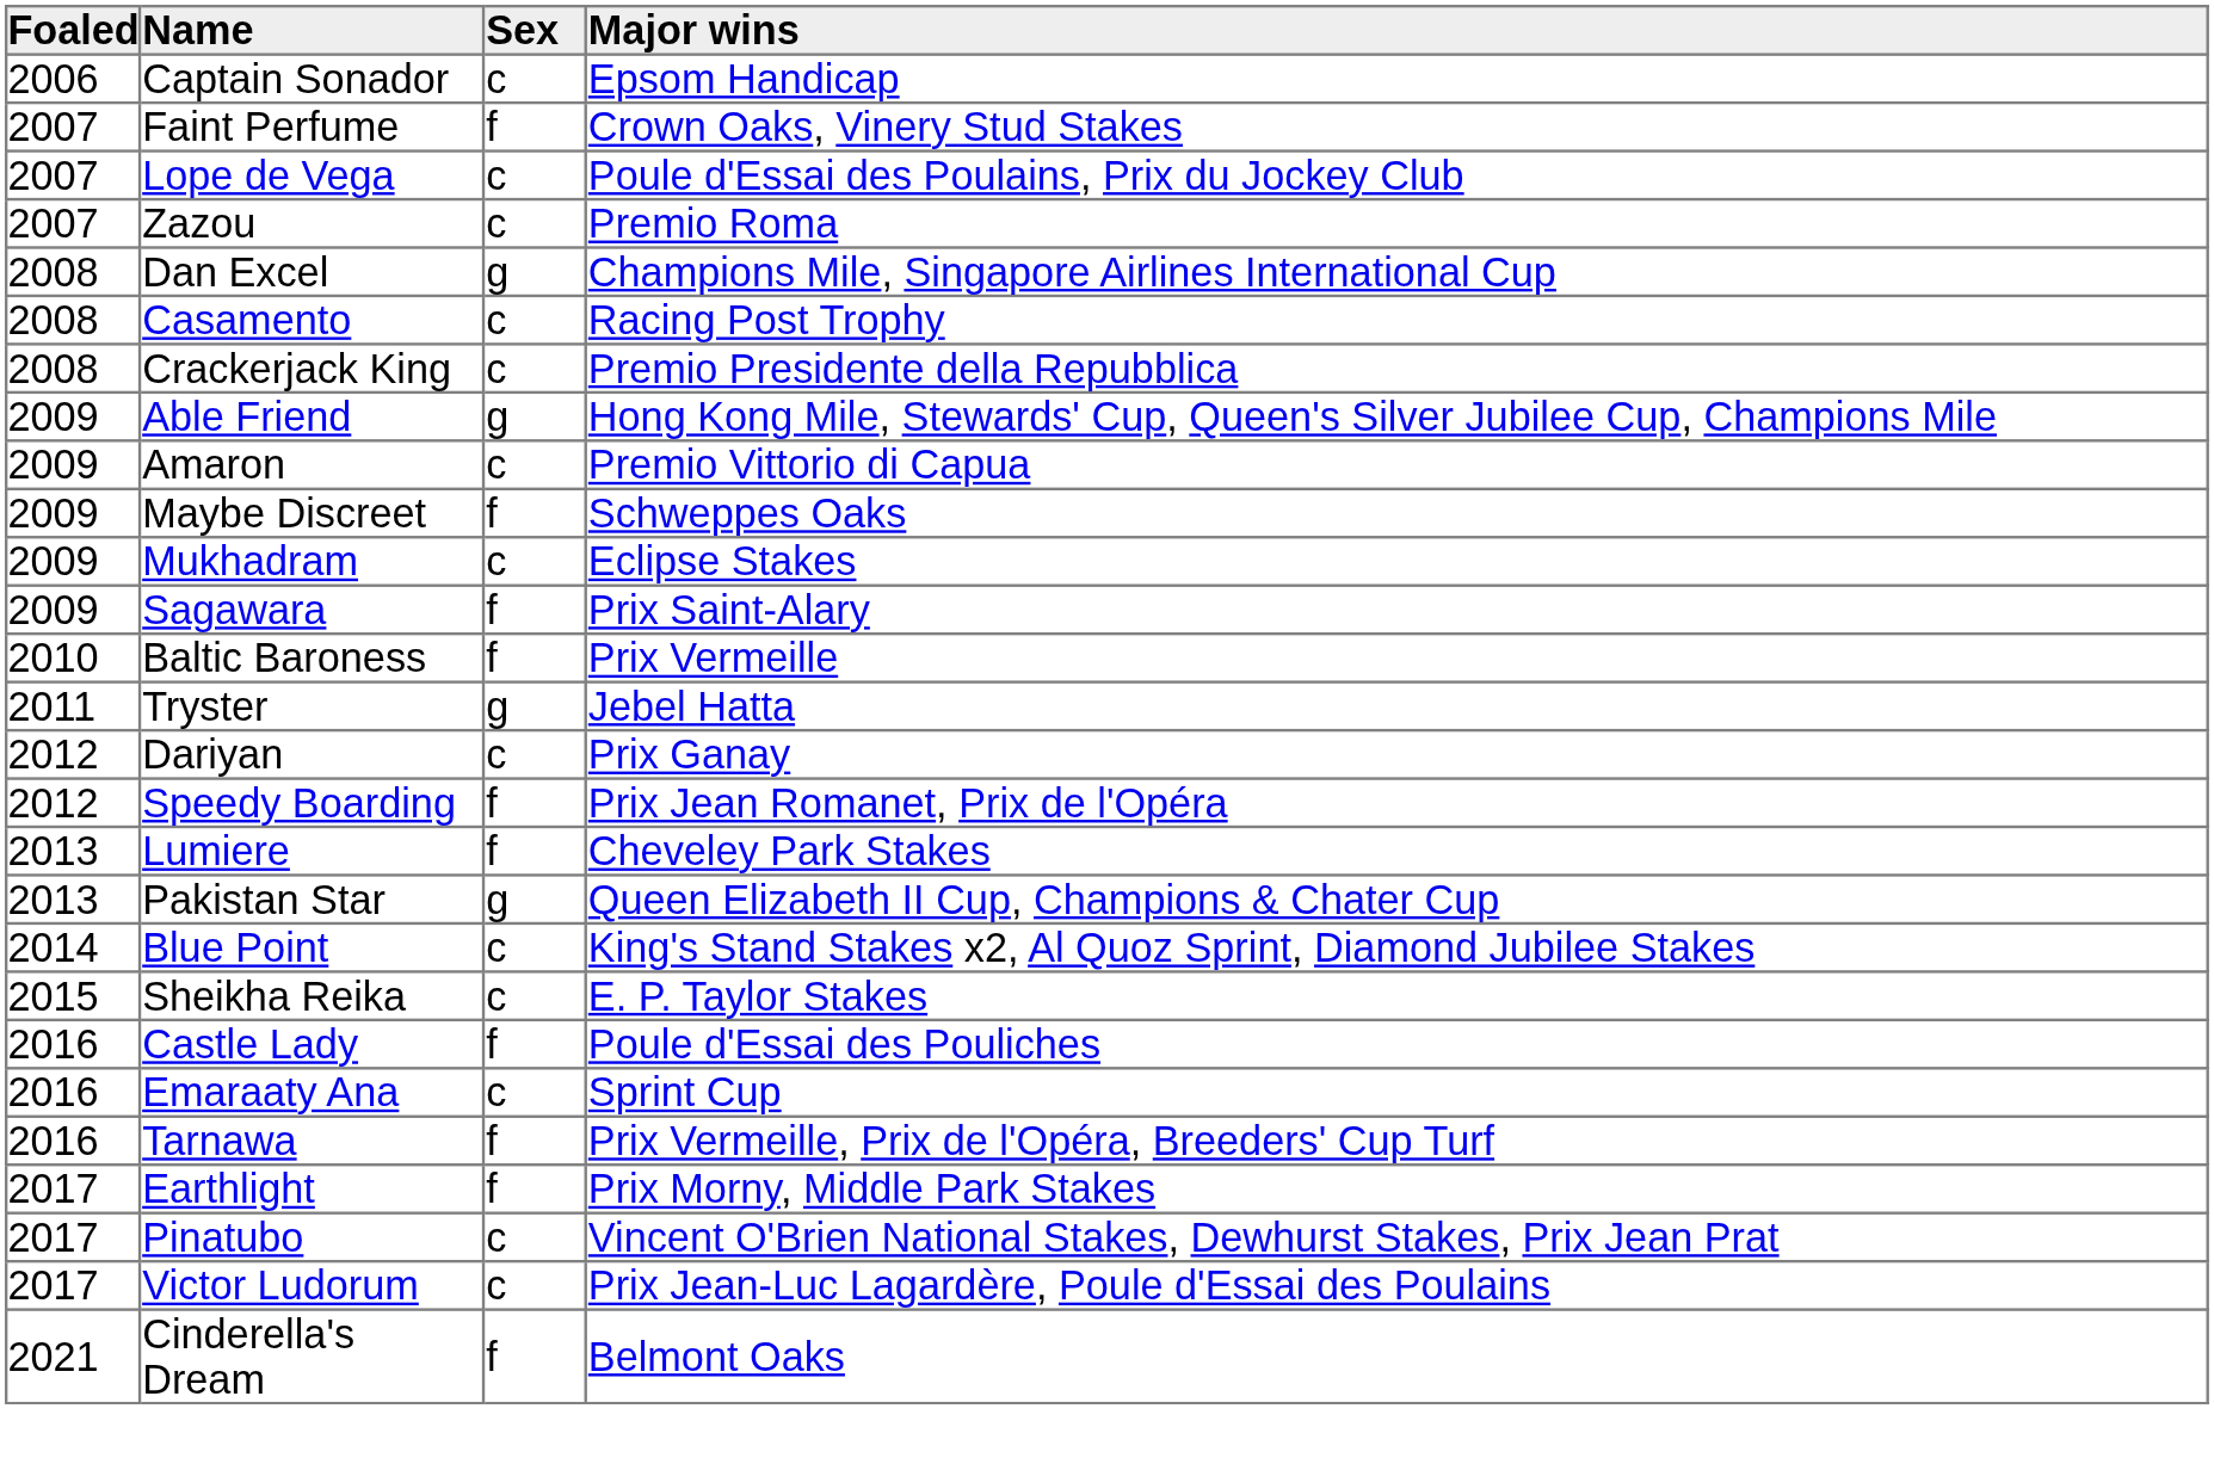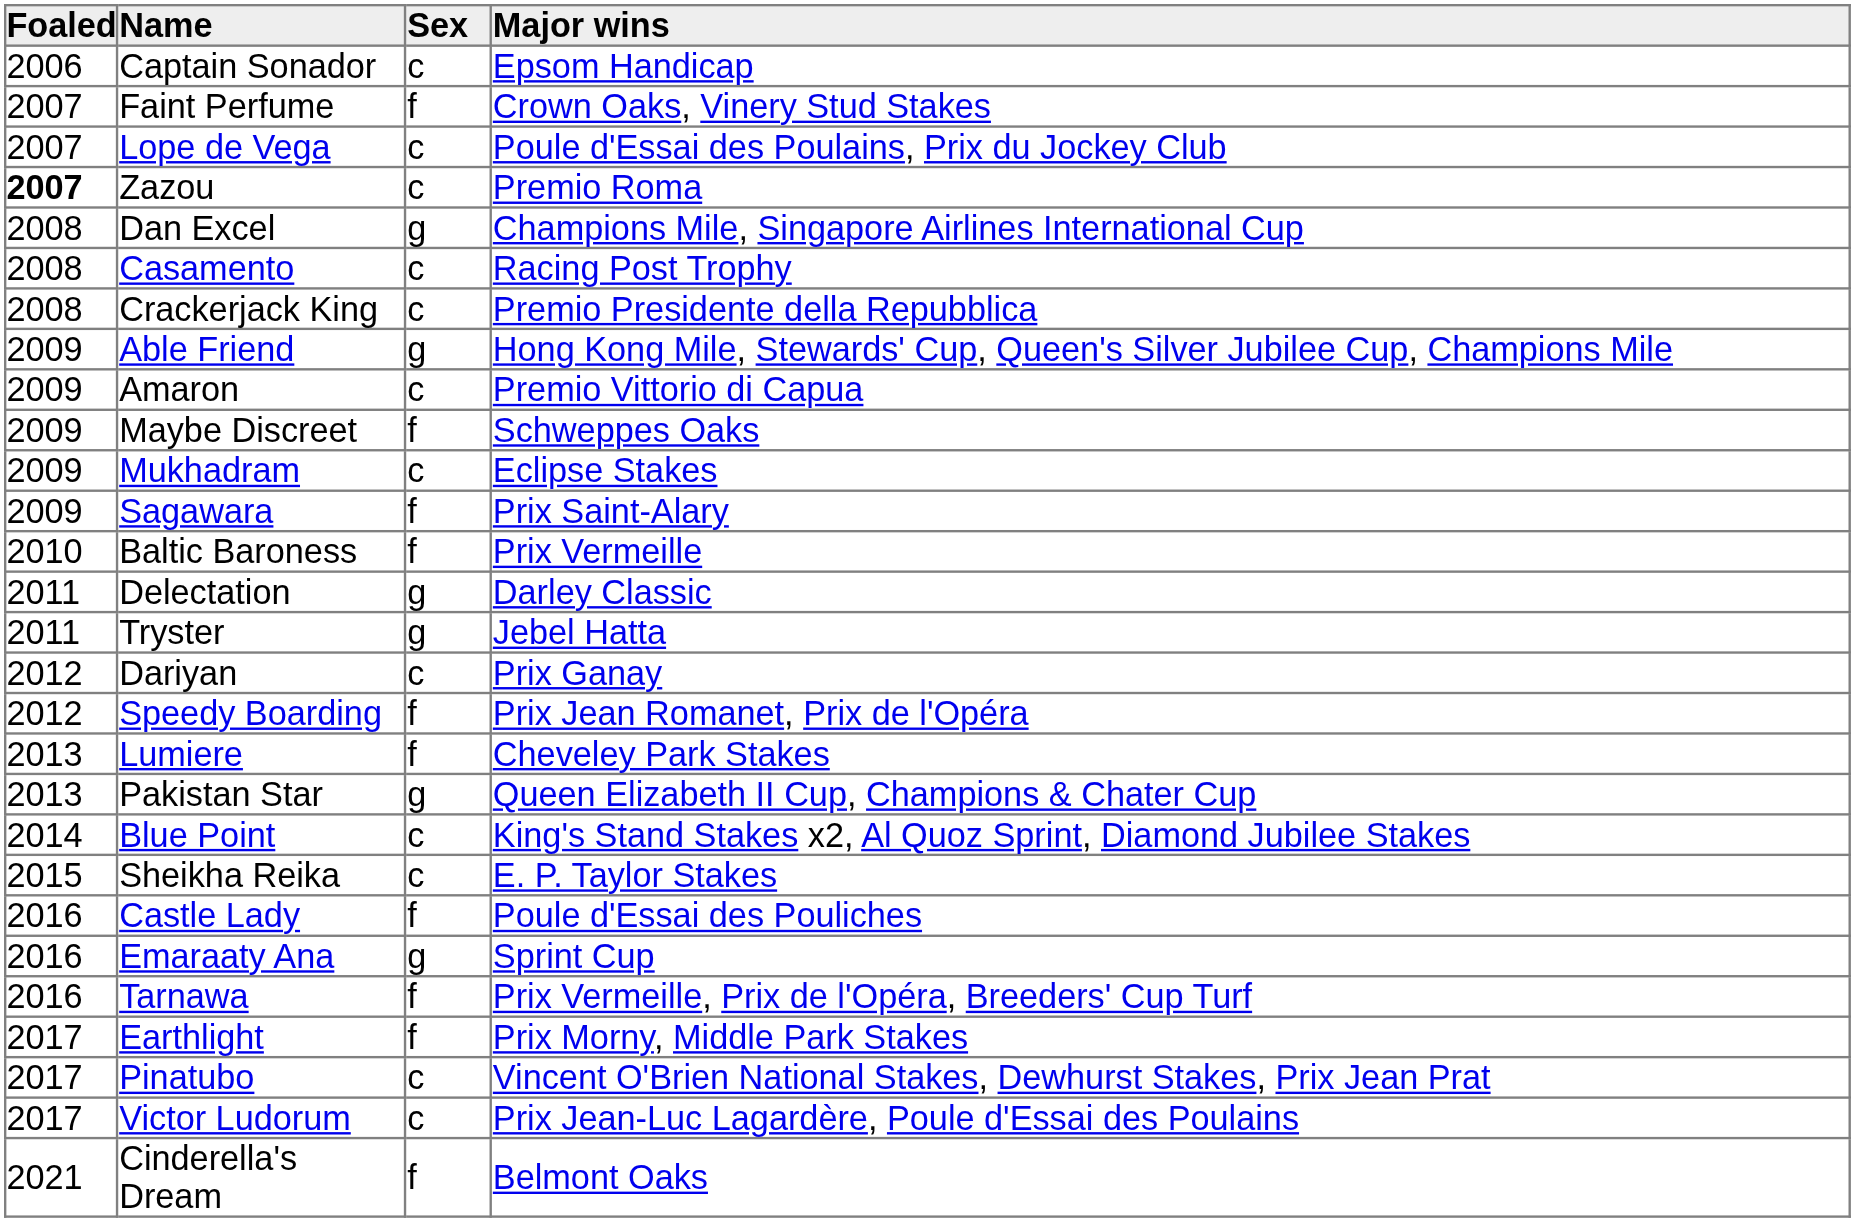Zazou | Foaled: normal -> bold
+ row: 2011 | Delectation | g | Darley Classic
Emaraaty Ana | Sex: c -> g
